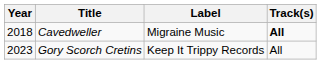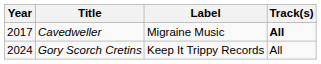Cavedweller | Year: 2018 -> 2017
Gory Scorch Cretins | Year: 2023 -> 2024
